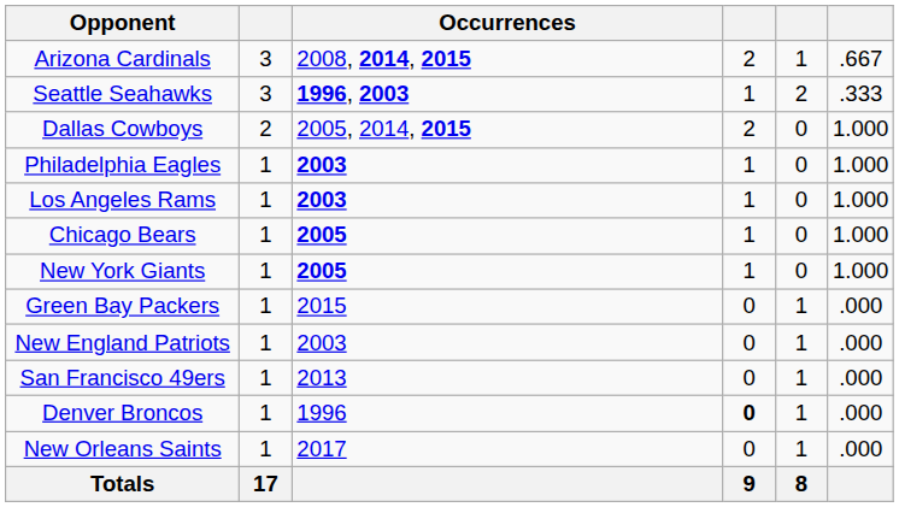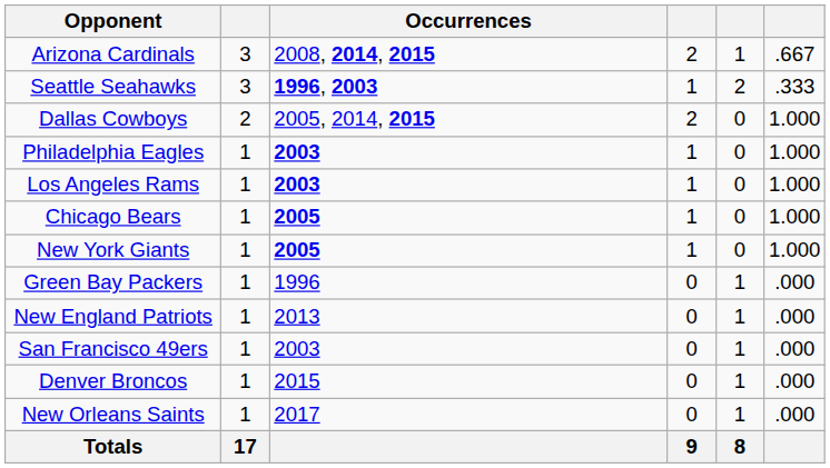Green Bay Packers | Occurrences: 2015 -> 1996
New England Patriots | Occurrences: 2003 -> 2013
San Francisco 49ers | Occurrences: 2013 -> 2003
Denver Broncos | Occurrences: 1996 -> 2015
Denver Broncos | column 4: bold -> normal
